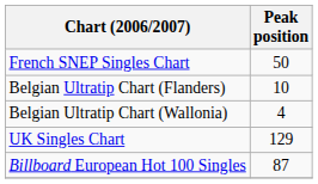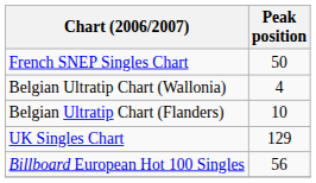rows swapped: Belgian Ultratip Chart (Flanders) <-> Belgian Ultratip Chart (Wallonia)
Billboard European Hot 100 Singles | Peak position: 87 -> 56
